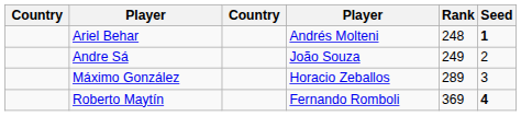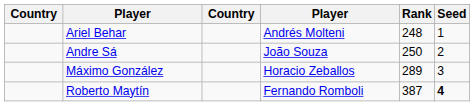Ariel Behar | Seed: bold -> normal
Andre Sá | Rank: 249 -> 250
Roberto Maytín | Rank: 369 -> 387
